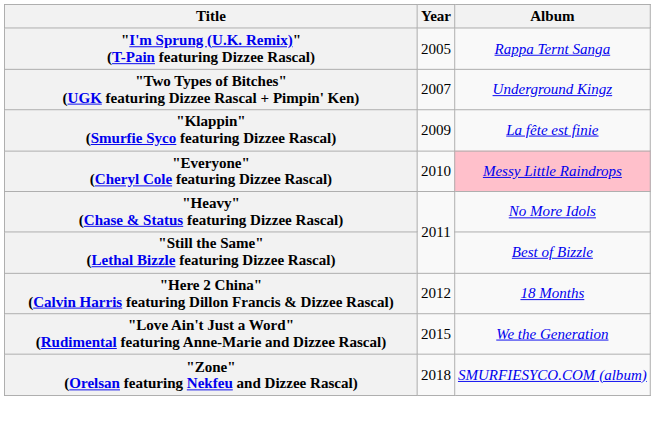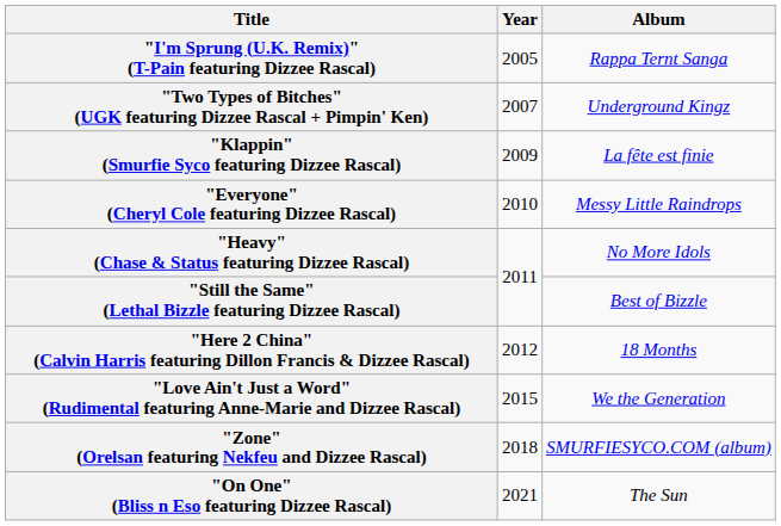"Everyone" (Cheryl Cole featuring Dizzee Rascal) | Album: pink background -> no background
+ row: "On One" (Bliss n Eso featuring Dizzee Rascal) | 2021 | The Sun
